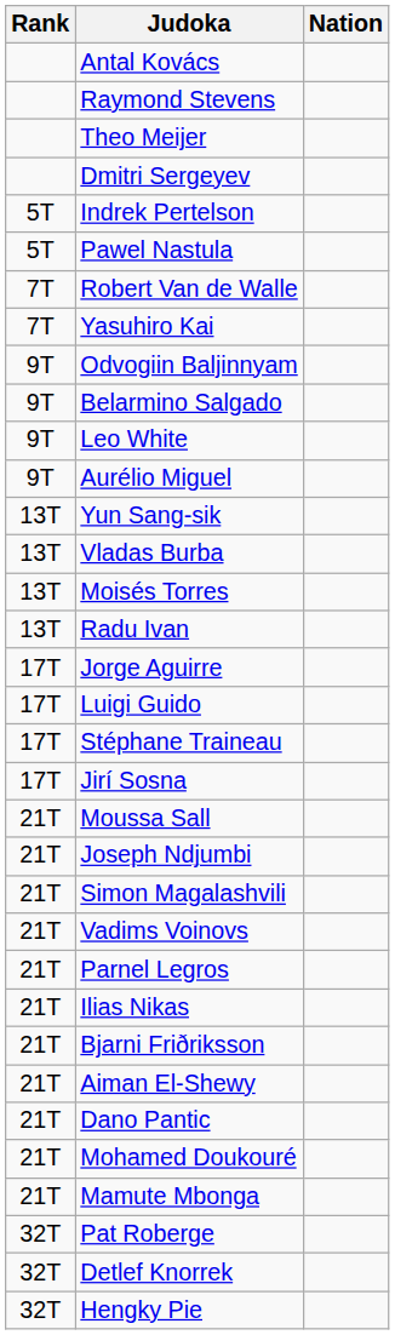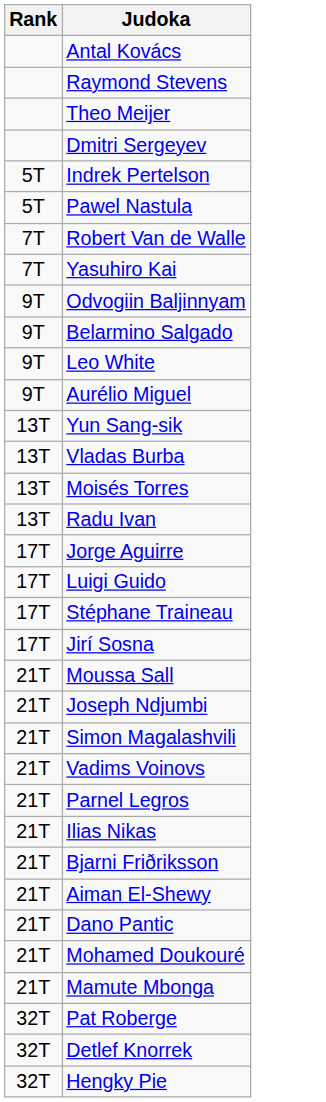- column: Nation
